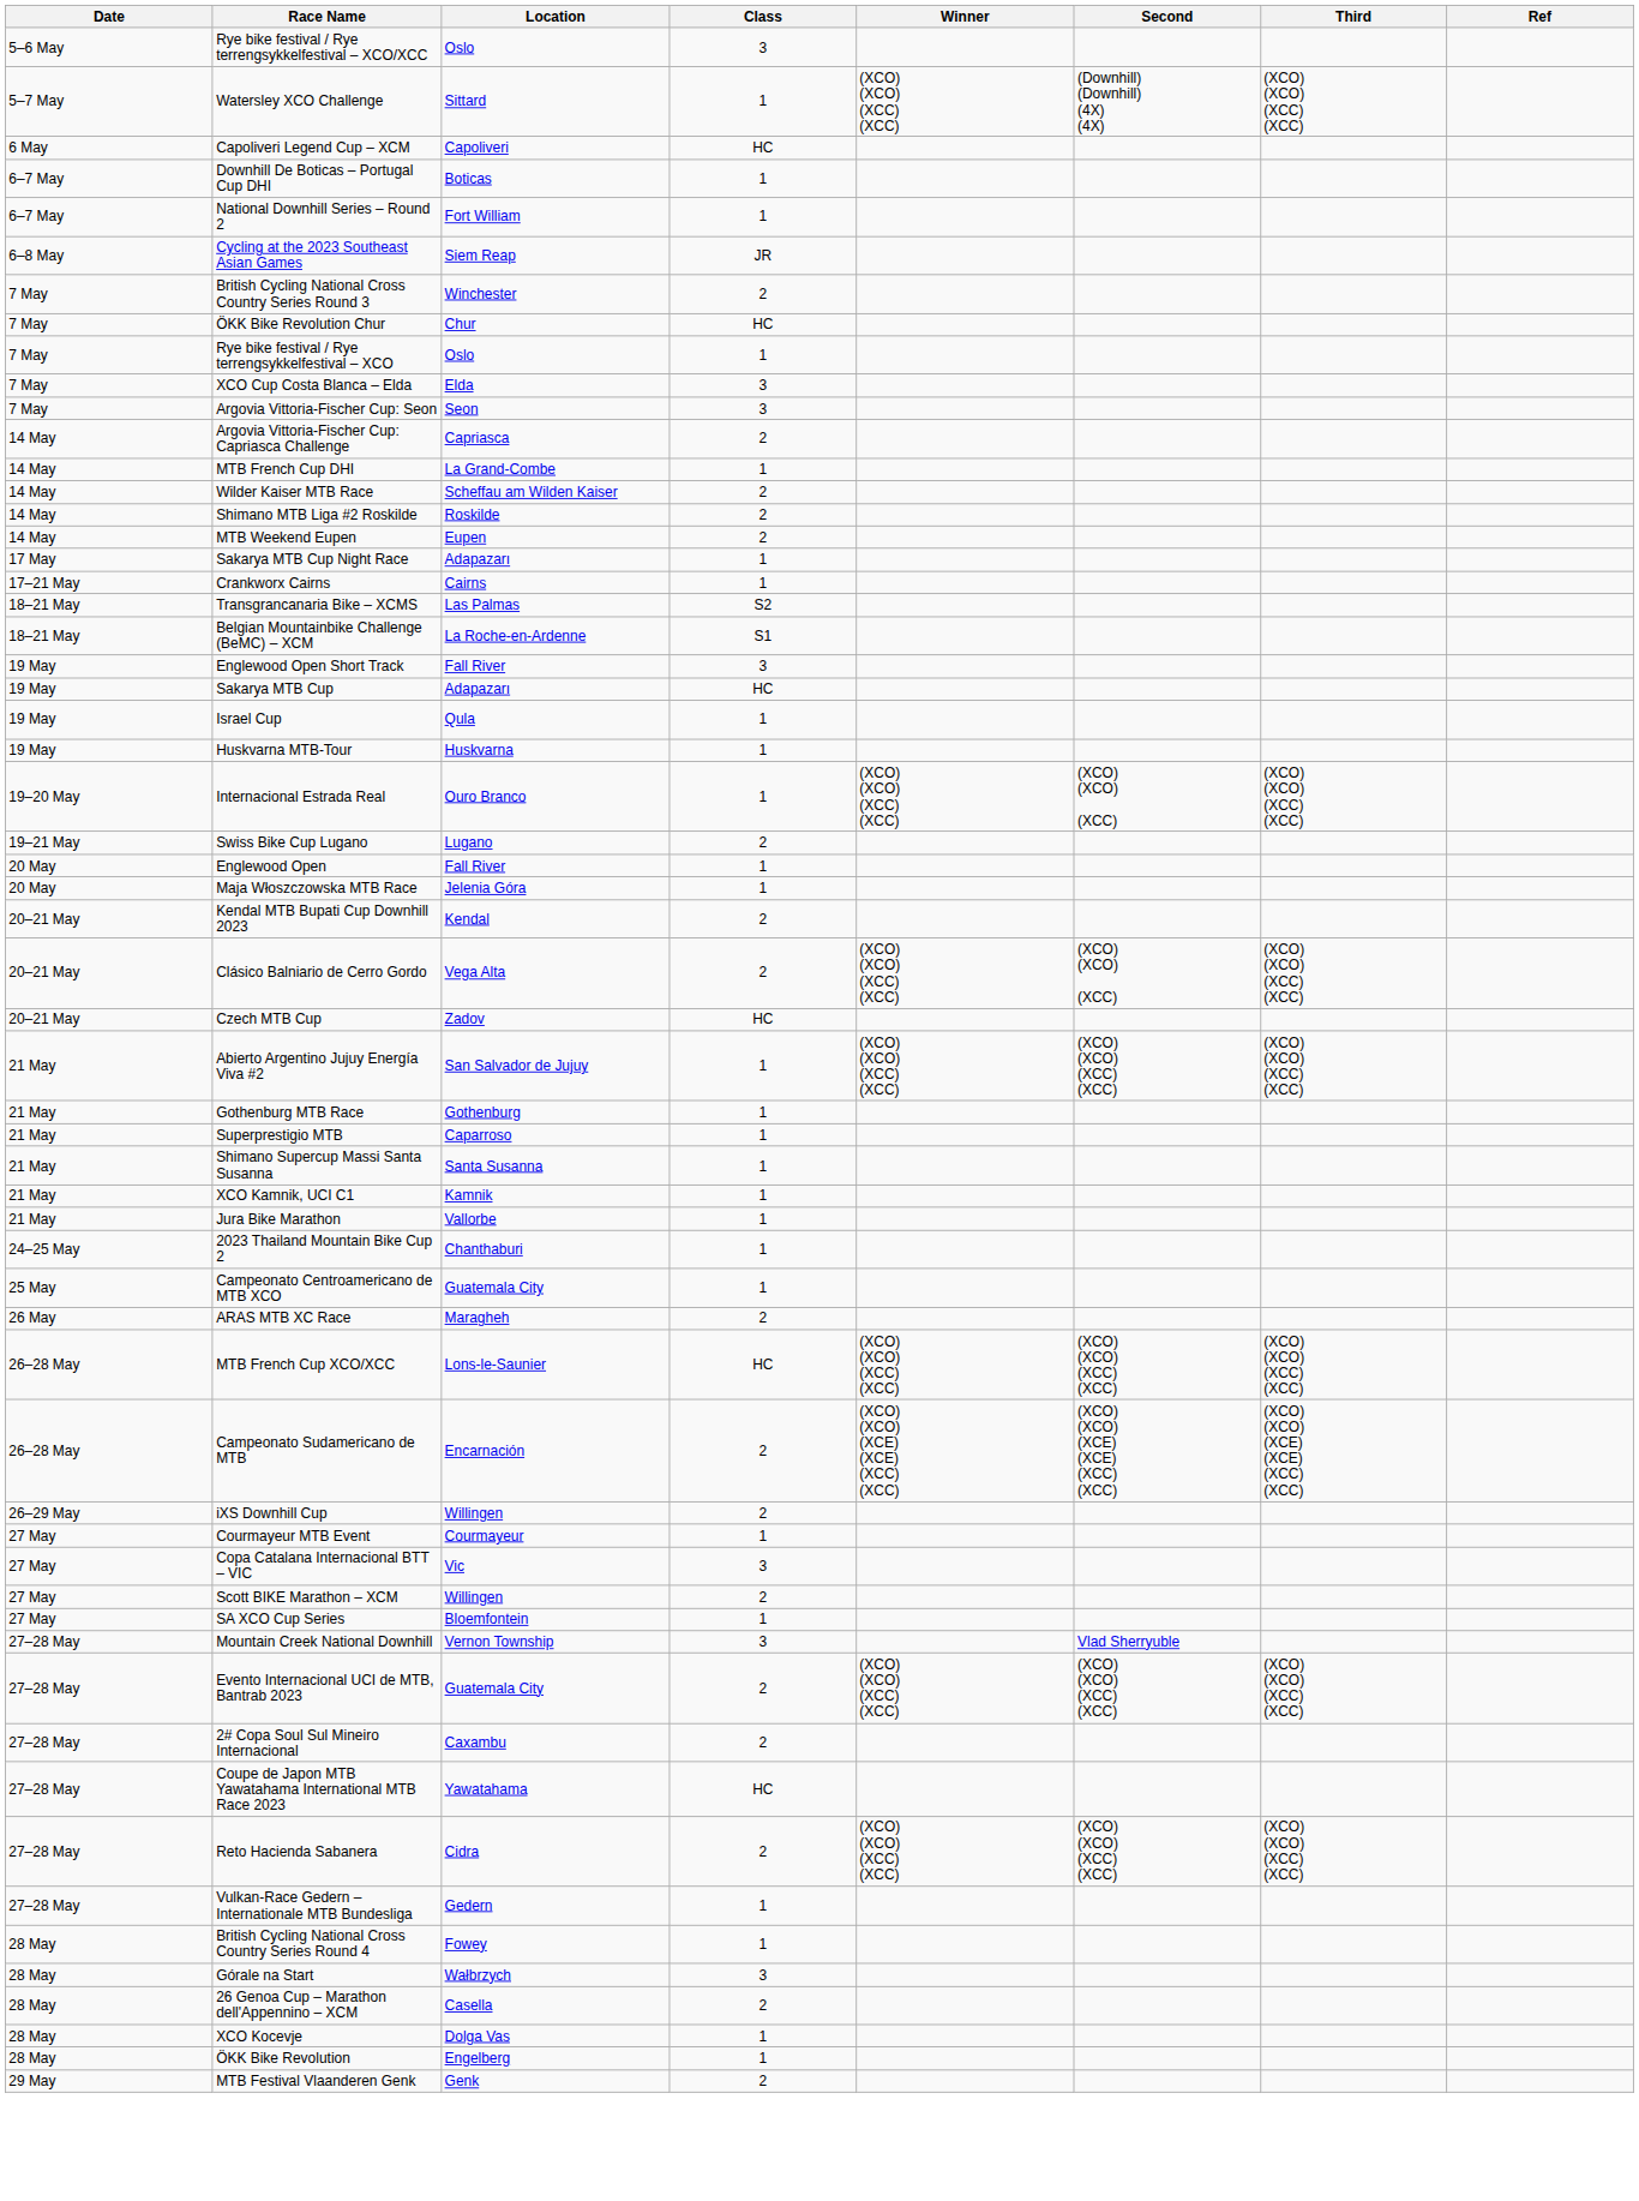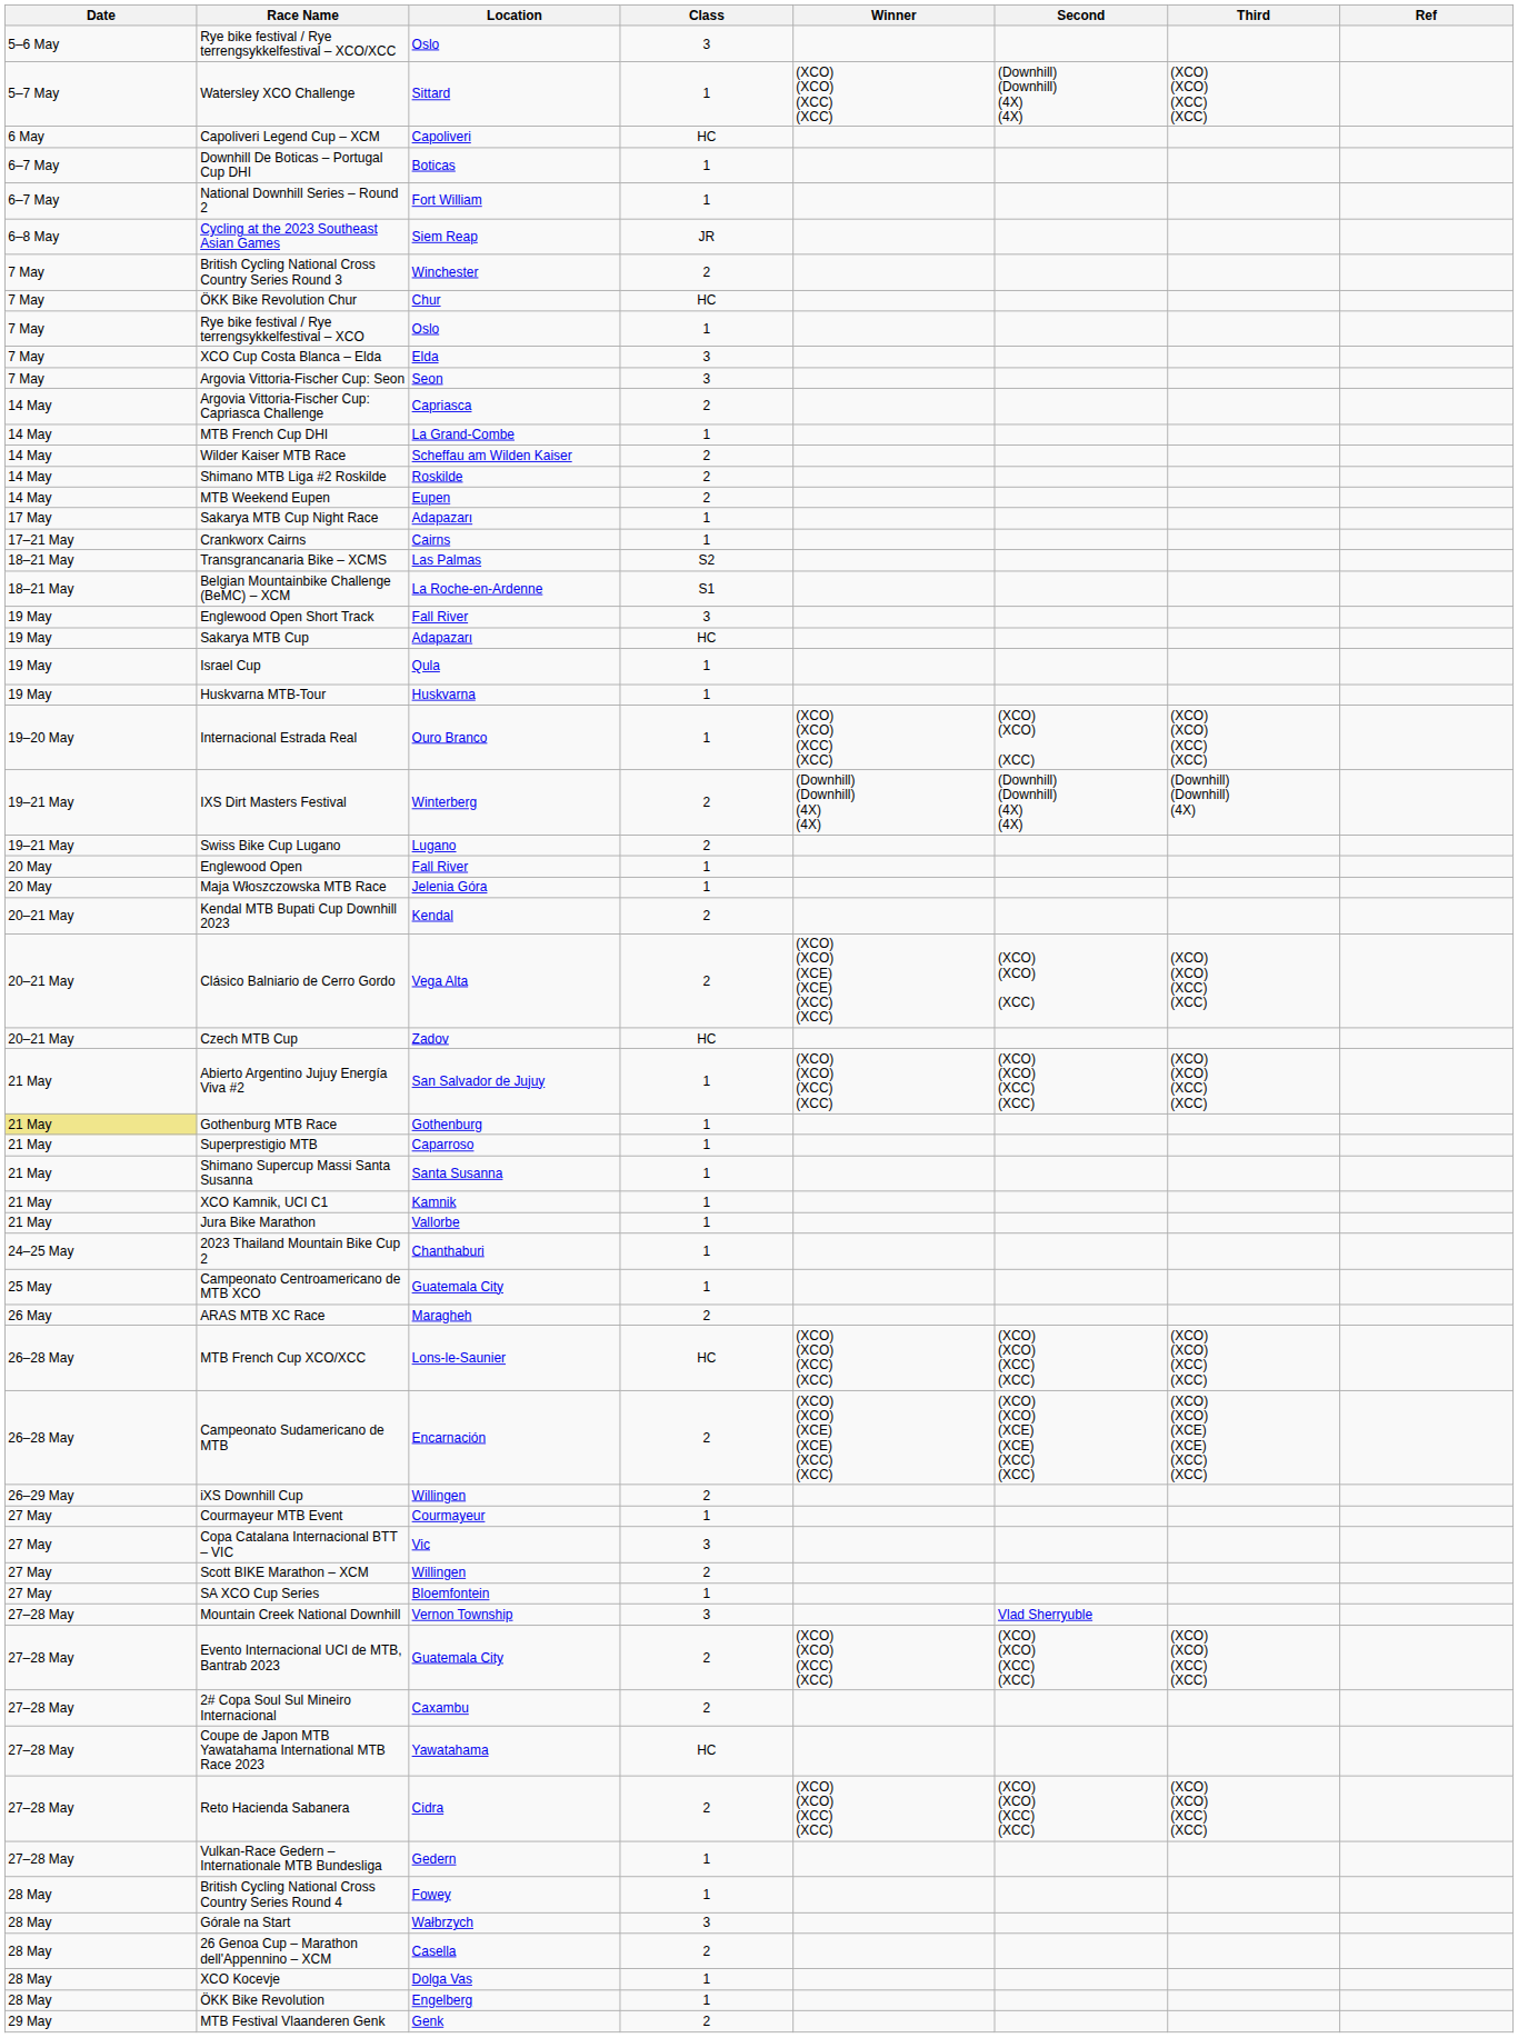+ row: 19–21 May | IXS Dirt Masters Festival | Winterberg | 2 | (Downhill) (Downhill) (4X) (4X) | (Downhill) (Downhill) (4X) (4X) | (Downhill) (Downhill) (4X)
Clásico Balniario de Cerro Gordo | Winner: (XCO) (XCO) (XCC) (XCC) -> (XCO) (XCO) (XCE) (XCE) (XCC) (XCC)
Gothenburg MTB Race | Date: no background -> khaki background
